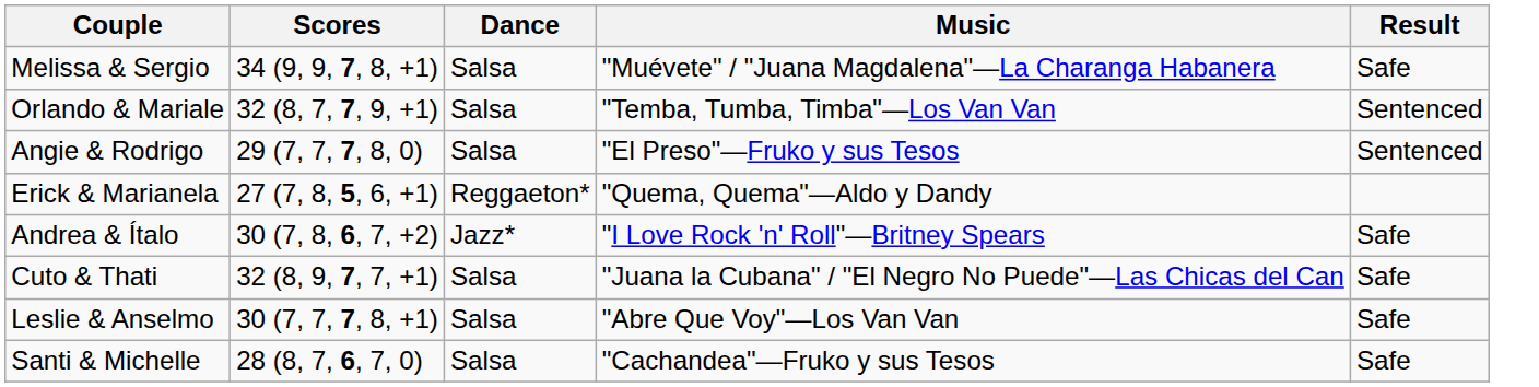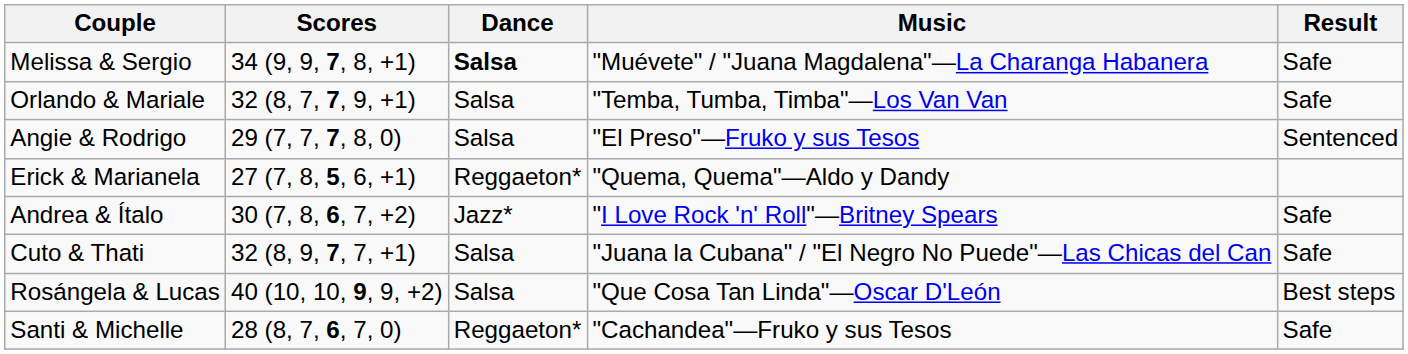Melissa & Sergio | Dance: normal -> bold
Orlando & Mariale | Result: Sentenced -> Safe
- row: Leslie & Anselmo | 30 (7, 7, 7, 8, +1) | Salsa | "Abre Que Voy"—Los Van Van | Safe
+ row: Rosángela & Lucas | 40 (10, 10, 9, 9, +2) | Salsa | "Que Cosa Tan Linda"—Oscar D'León | Best steps
Santi & Michelle | Dance: Salsa -> Reggaeton*
